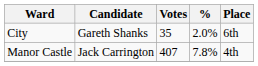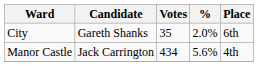Manor Castle | Votes: 407 -> 434
Manor Castle | %: 7.8% -> 5.6%
